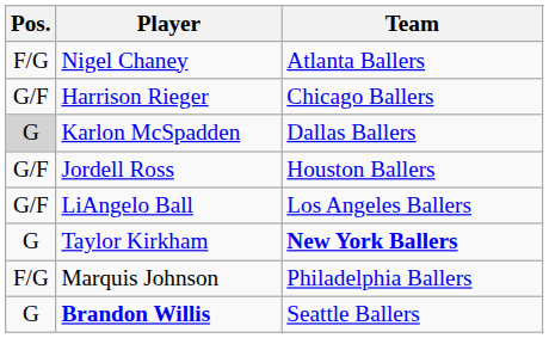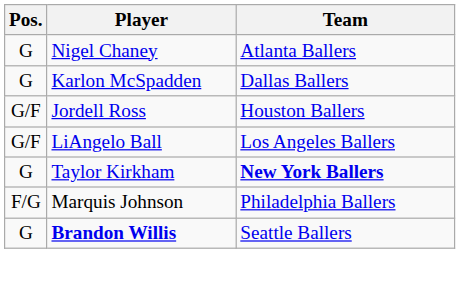Nigel Chaney | Pos.: F/G -> G
- row: G/F | Harrison Rieger | Chicago Ballers
Karlon McSpadden | Pos.: lightgrey background -> no background
